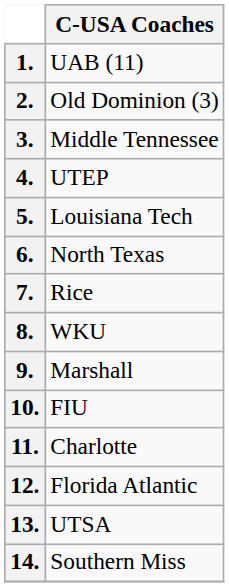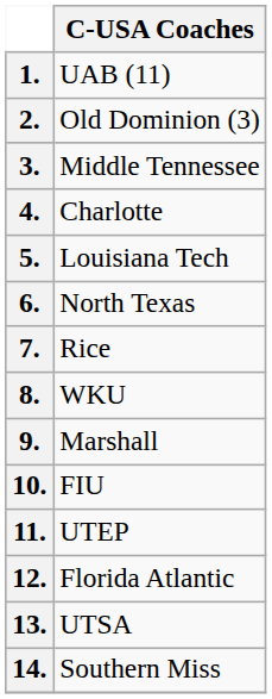4. | C-USA Coaches: UTEP -> Charlotte
11. | C-USA Coaches: Charlotte -> UTEP
